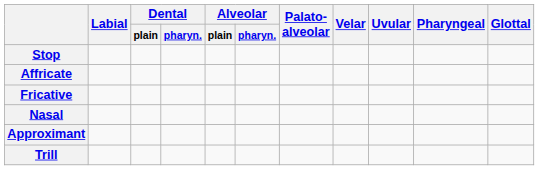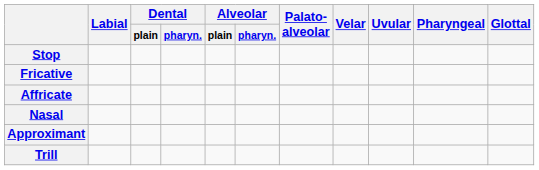rows swapped: Affricate <-> Fricative
